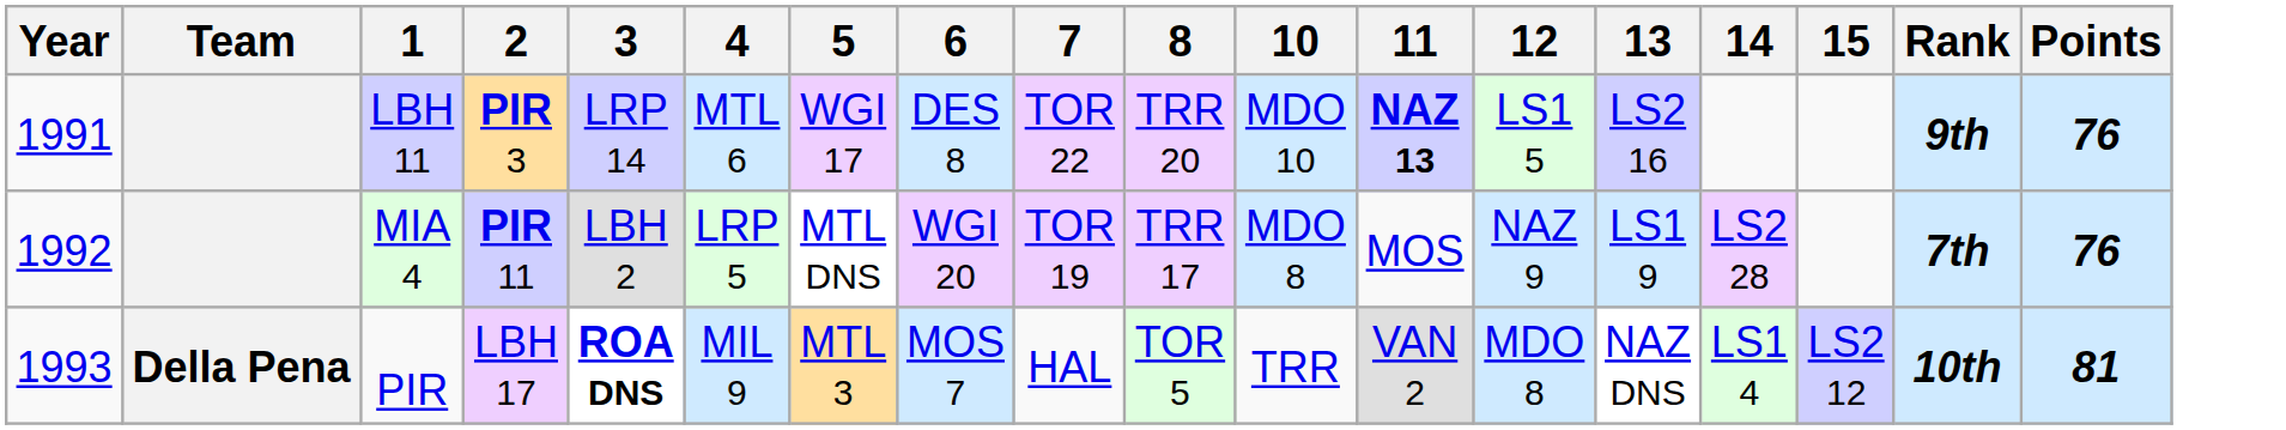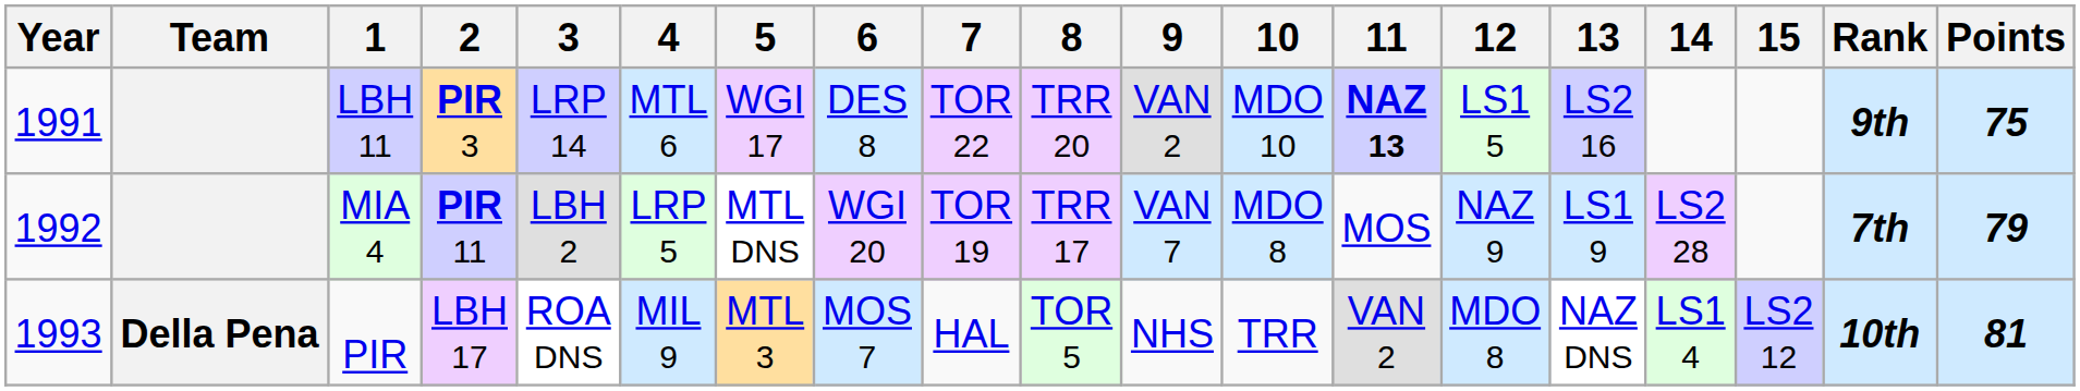+ column: 9 | VAN 2 | VAN 7 | NHS
LBH 11 | Points: 76 -> 75
MIA 4 | Points: 76 -> 79
PIR | 3: bold -> normal
